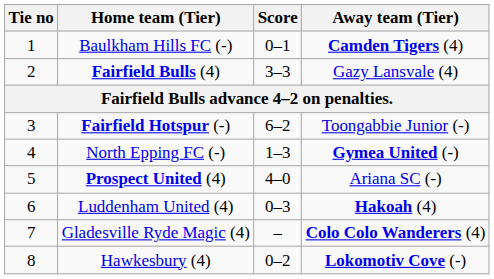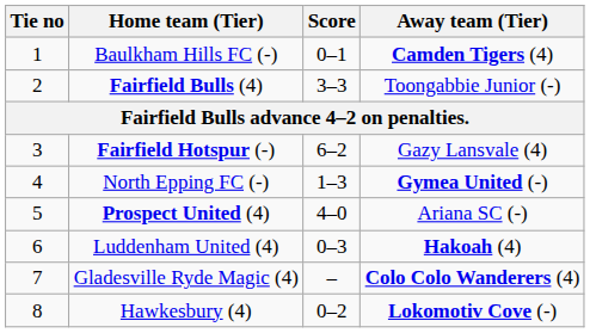Fairfield Bulls (4) | Away team (Tier): Gazy Lansvale (4) -> Toongabbie Junior (-)
Fairfield Hotspur (-) | Away team (Tier): Toongabbie Junior (-) -> Gazy Lansvale (4)
